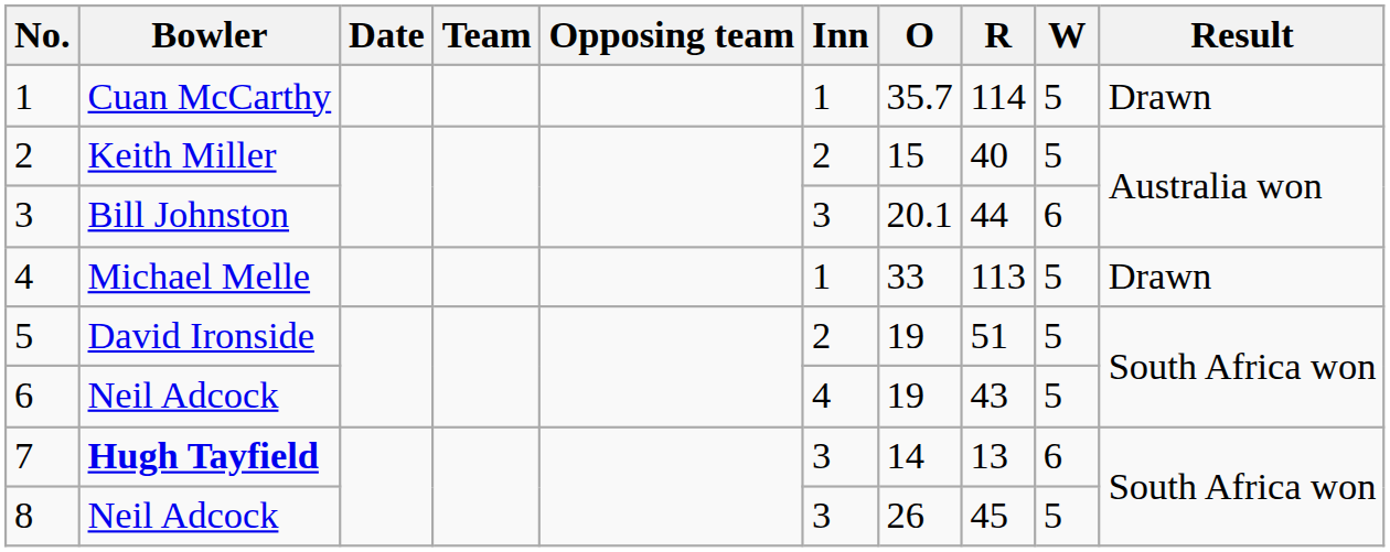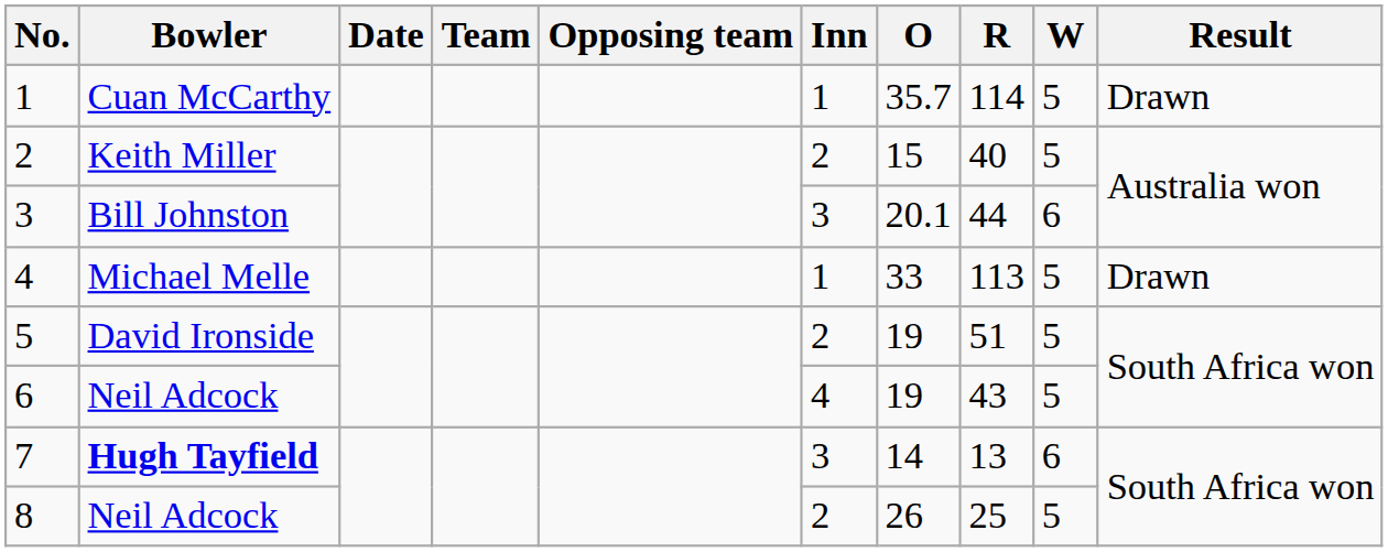8 | Inn: 3 -> 2
8 | R: 45 -> 25
